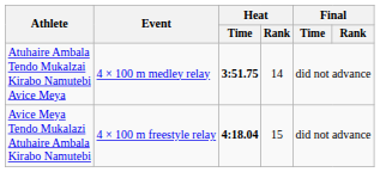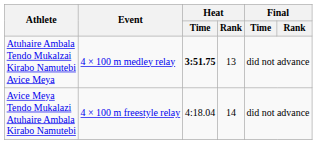Atuhaire Ambala Tendo Mukalzai Kirabo Namutebi Avice Meya | Heat / Rank: 14 -> 13
Avice Meya Tendo Mukalazi Atuhaire Ambala Kirabo Namutebi | Heat / Time: bold -> normal
Avice Meya Tendo Mukalazi Atuhaire Ambala Kirabo Namutebi | Heat / Rank: 15 -> 14
